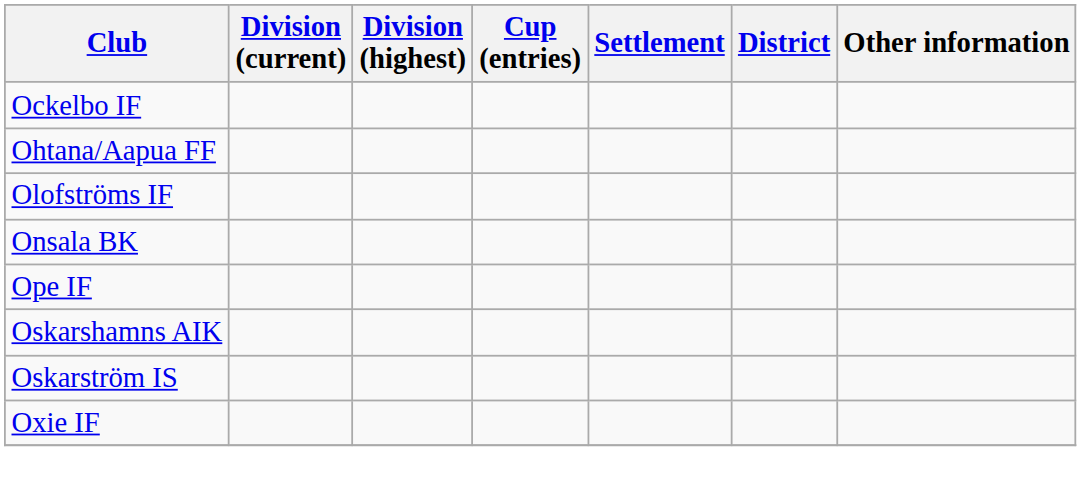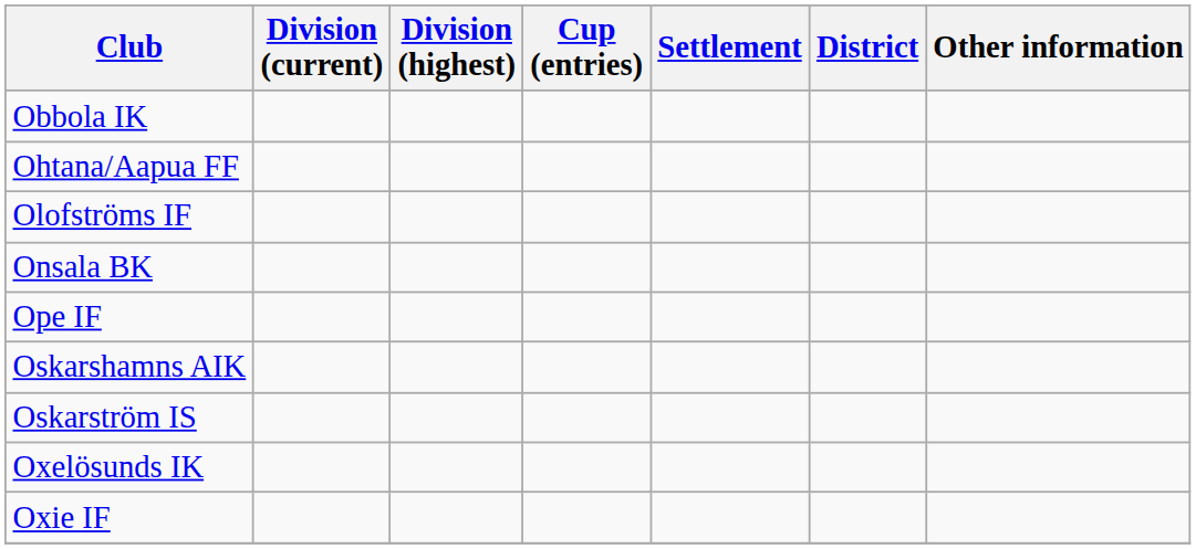+ row: Obbola IK
- row: Ockelbo IF
+ row: Oxelösunds IK
